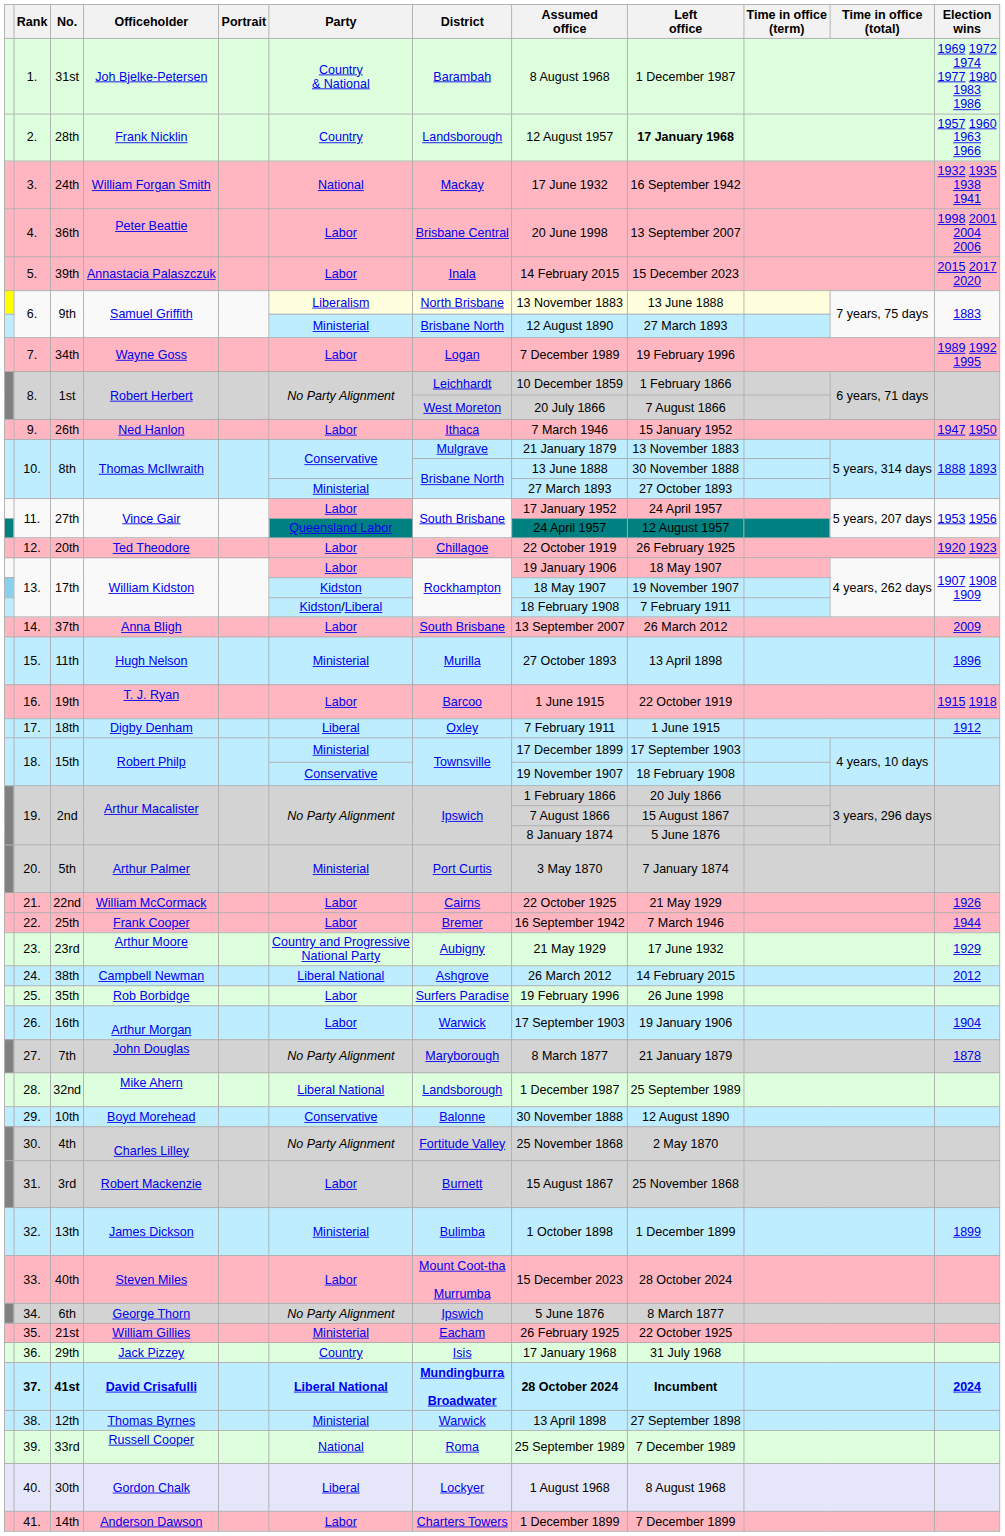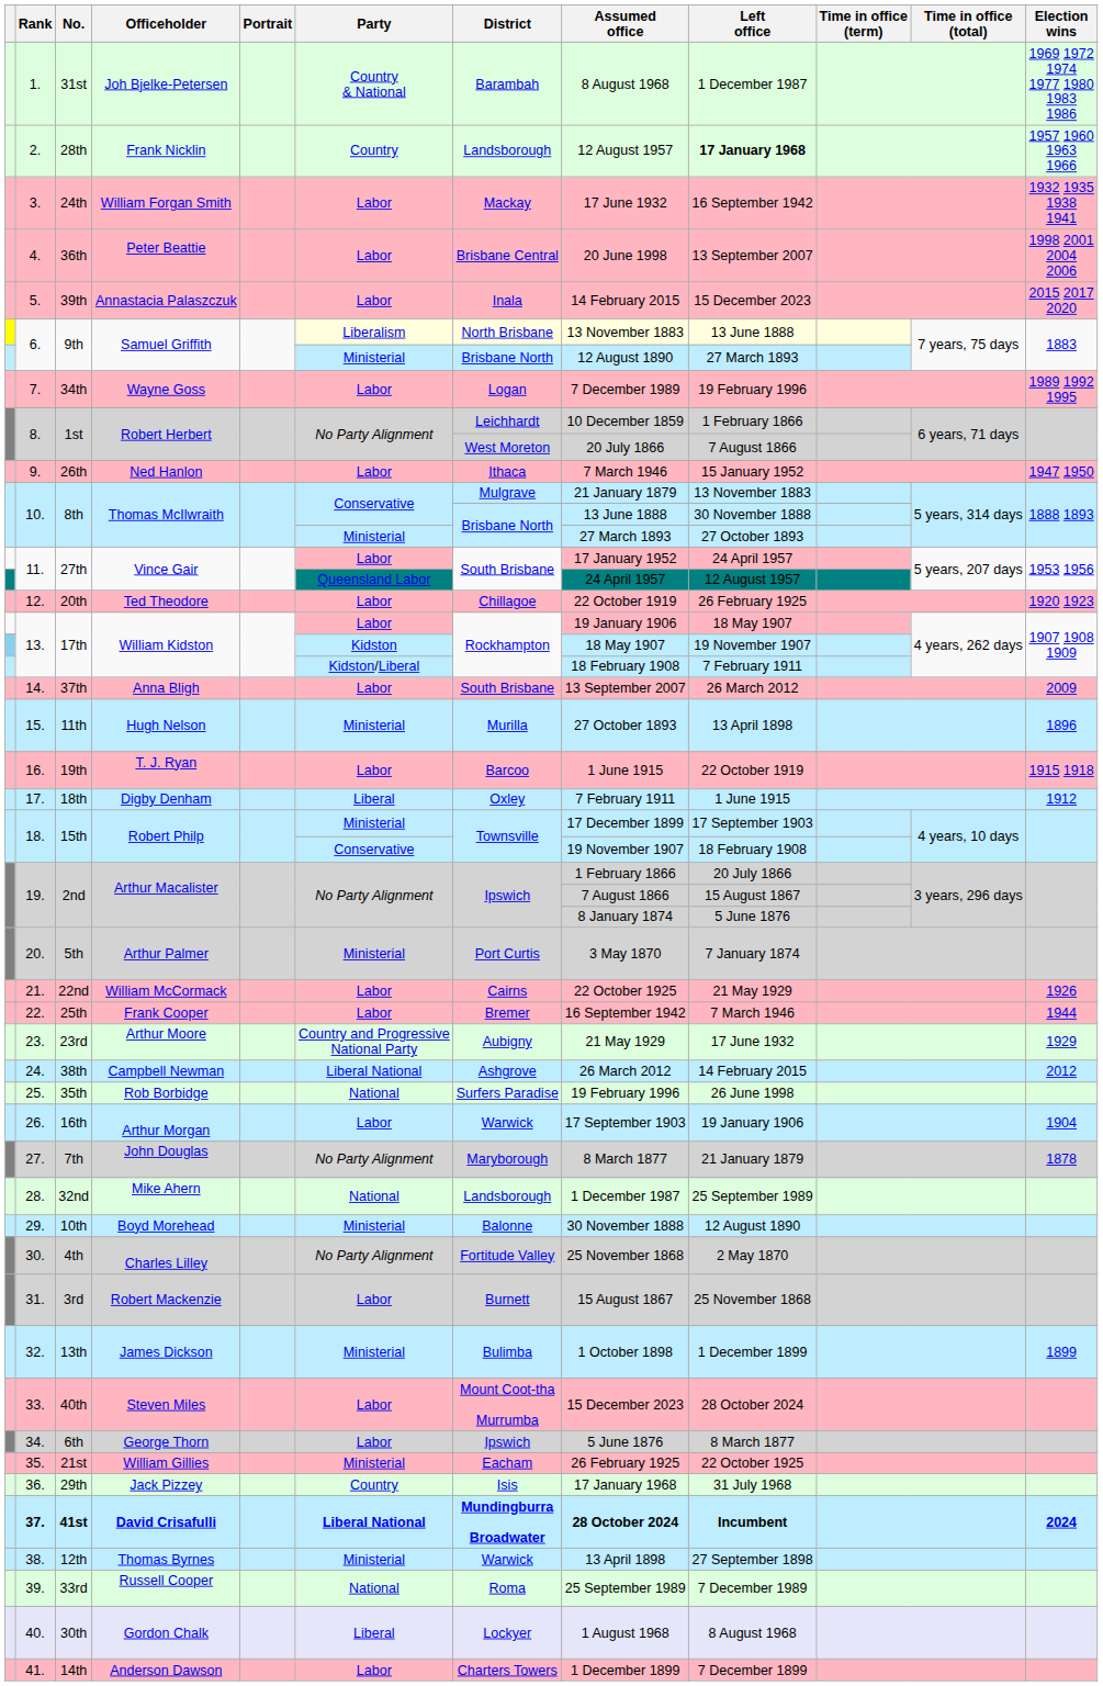3. | Party: National -> Labor
25. | Party: Labor -> National
28. | Party: Liberal National -> National
29. | Party: Conservative -> Ministerial
34. | Party: No Party Alignment -> Labor
